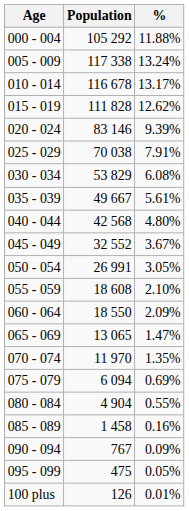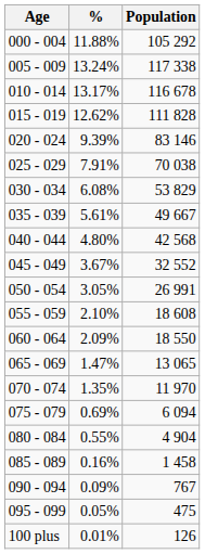columns swapped: Population <-> %
